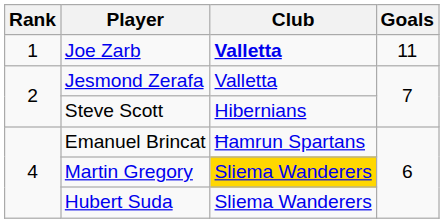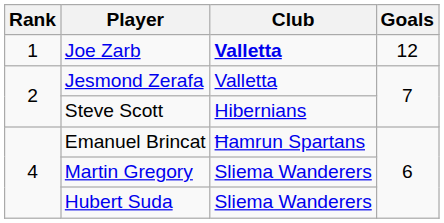Joe Zarb | Goals: 11 -> 12
Martin Gregory | Club: gold background -> no background
